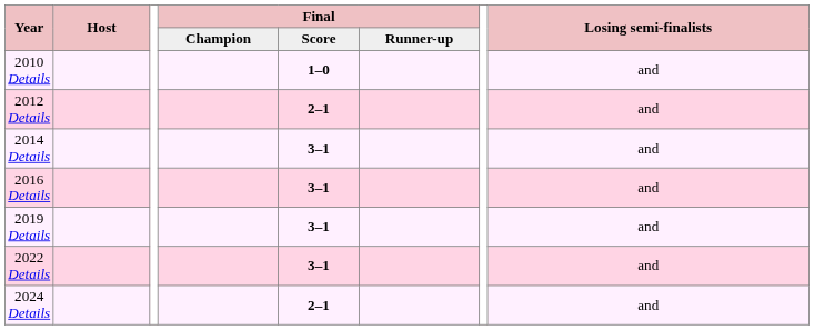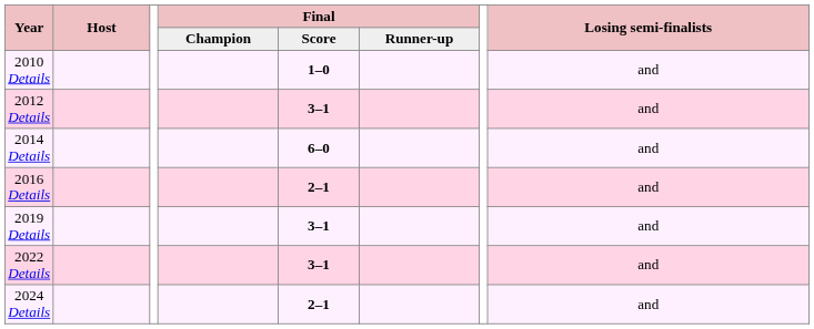2012 Details | Final / Score: 2–1 -> 3–1
2014 Details | Final / Score: 3–1 -> 6–0
2016 Details | Final / Score: 3–1 -> 2–1
